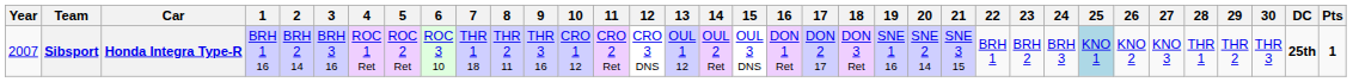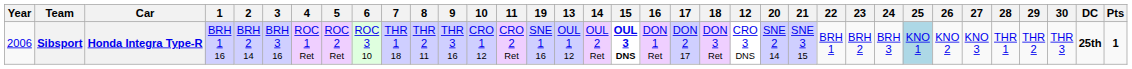columns swapped: 12 <-> 19
Sibsport | Year: 2007 -> 2006
Sibsport | 15: normal -> bold
